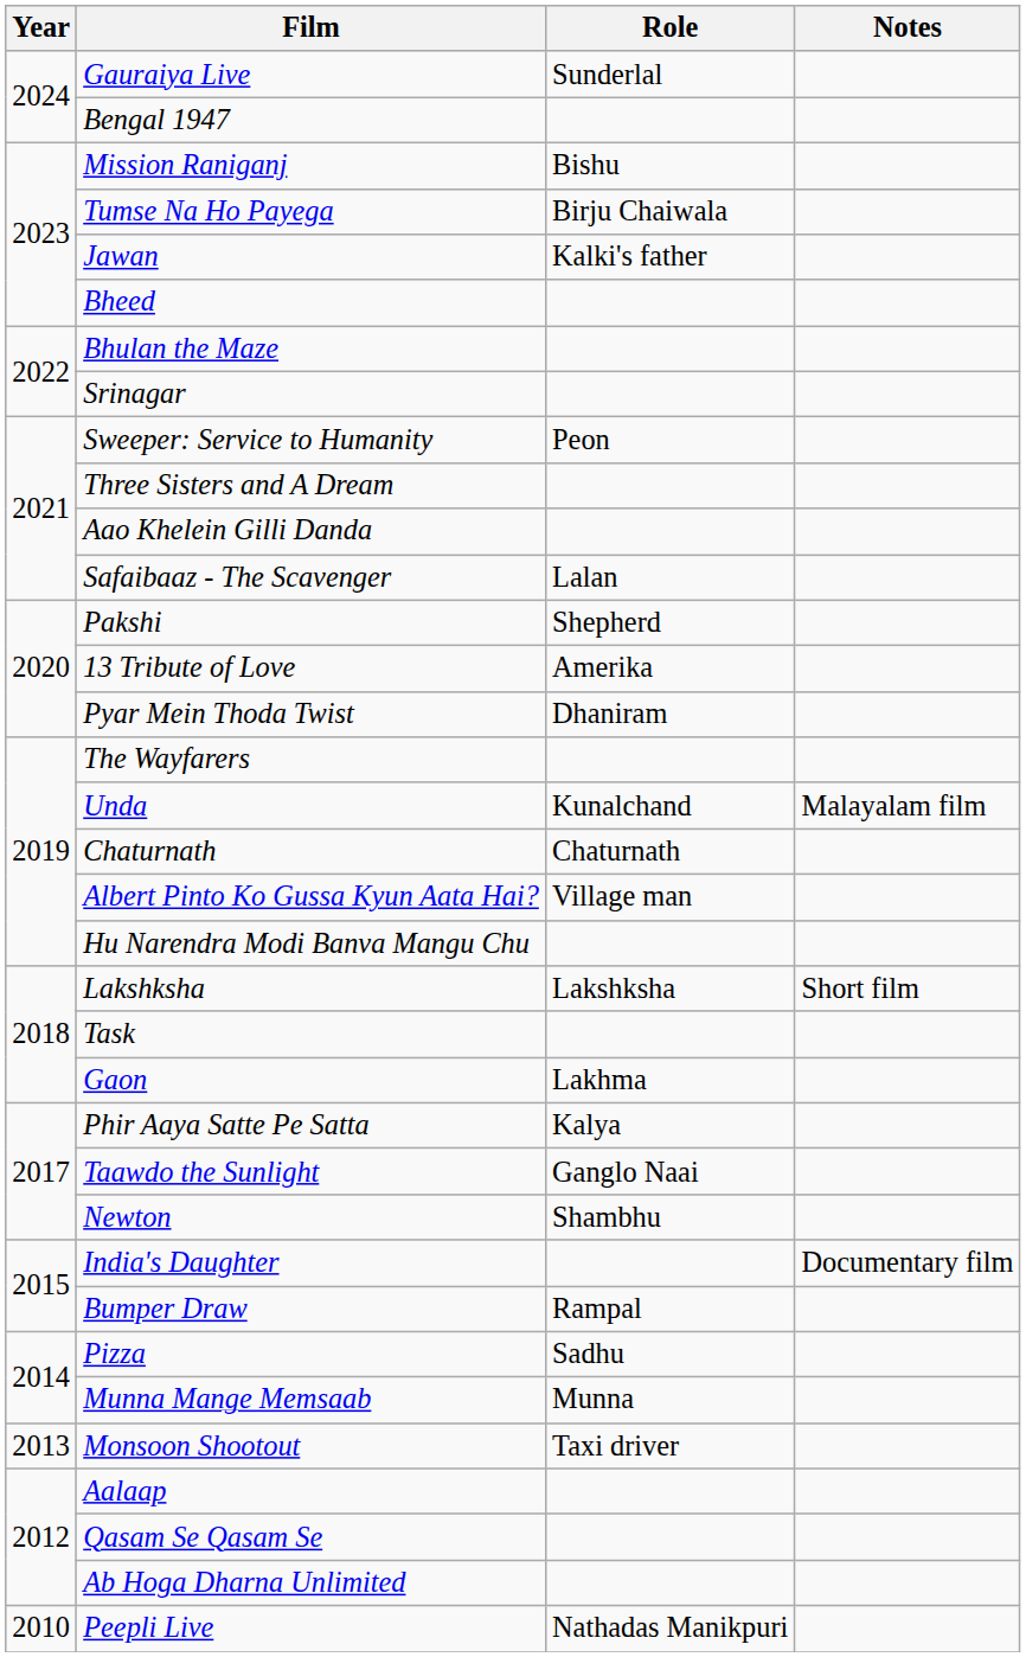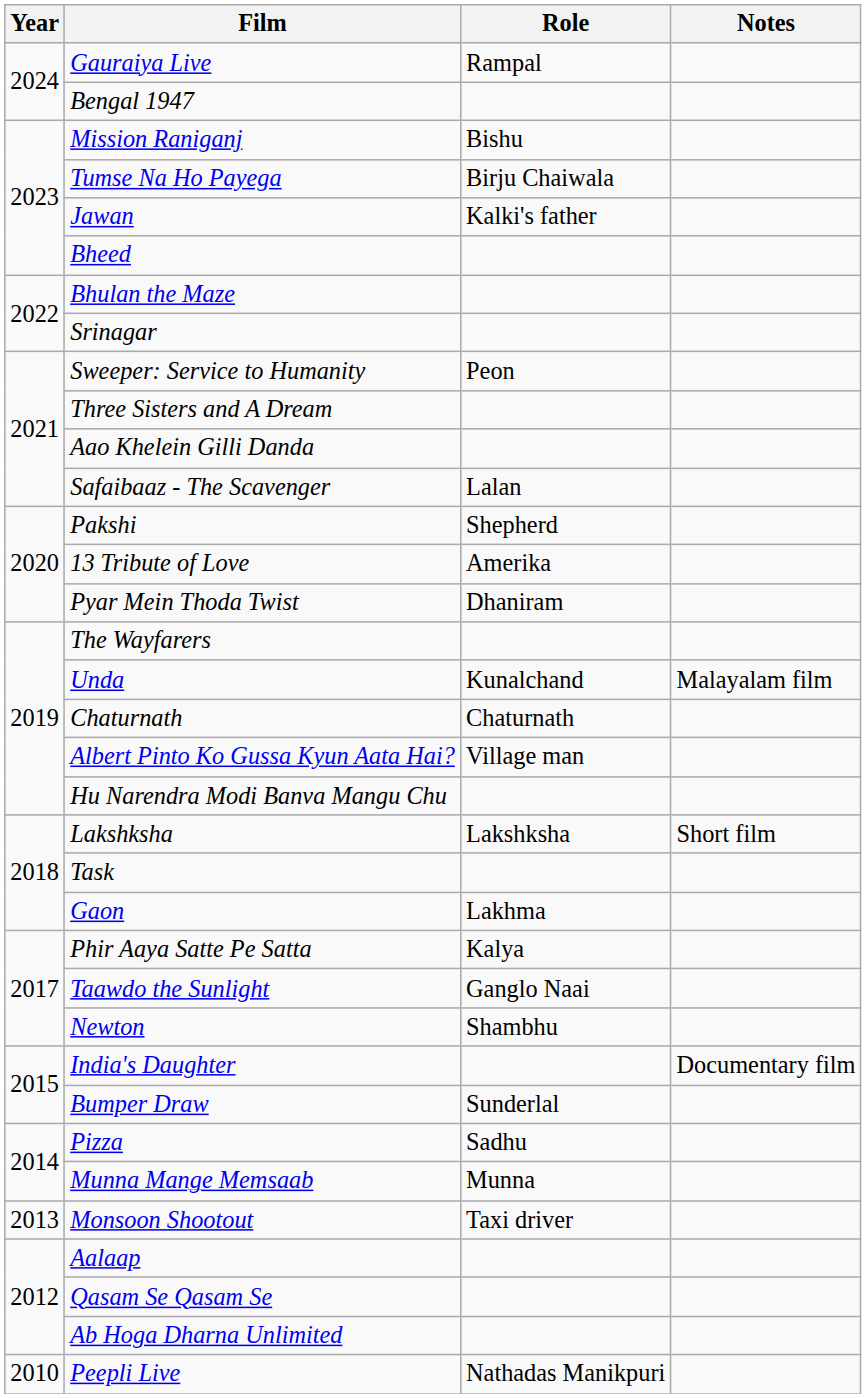Gauraiya Live | Role: Sunderlal -> Rampal
Bumper Draw | Role: Rampal -> Sunderlal
